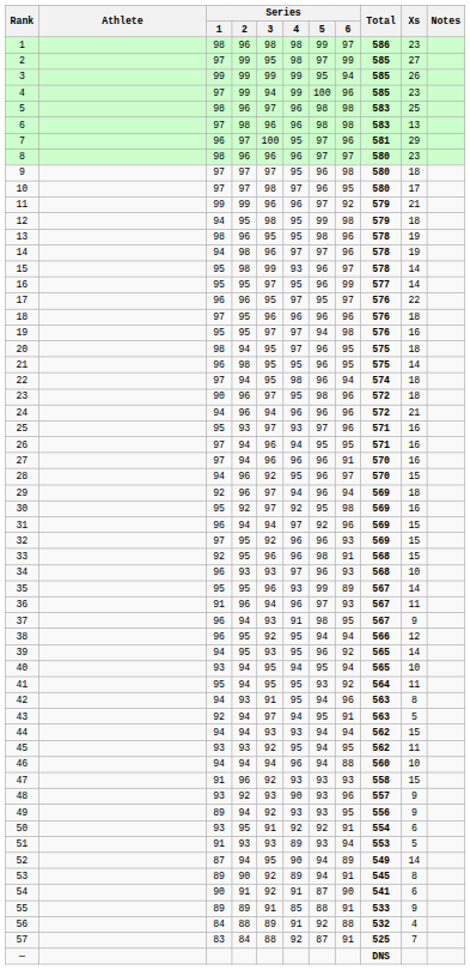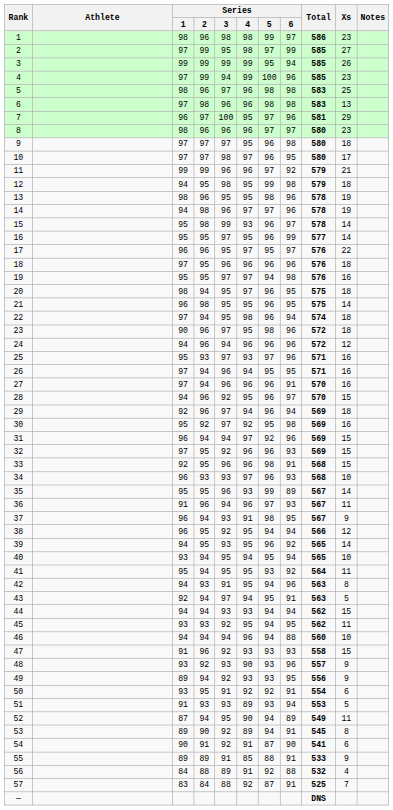24 | Xs: 21 -> 12
52 | Xs: 14 -> 11
